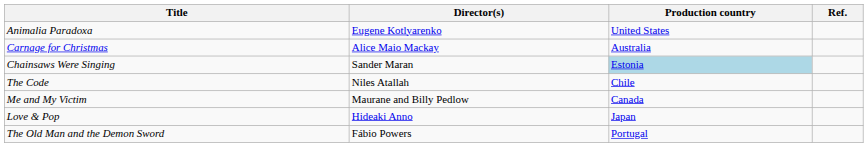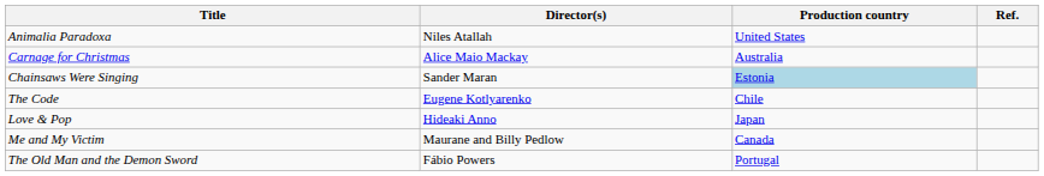Animalia Paradoxa | Director(s): Eugene Kotlyarenko -> Niles Atallah
The Code | Director(s): Niles Atallah -> Eugene Kotlyarenko
rows swapped: Love & Pop <-> Me and My Victim
